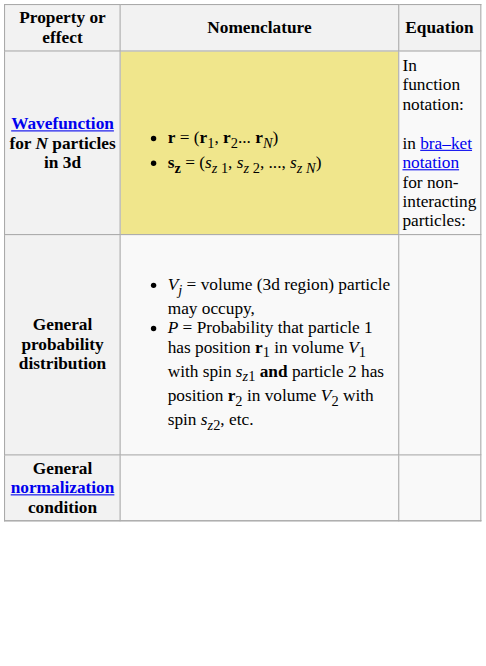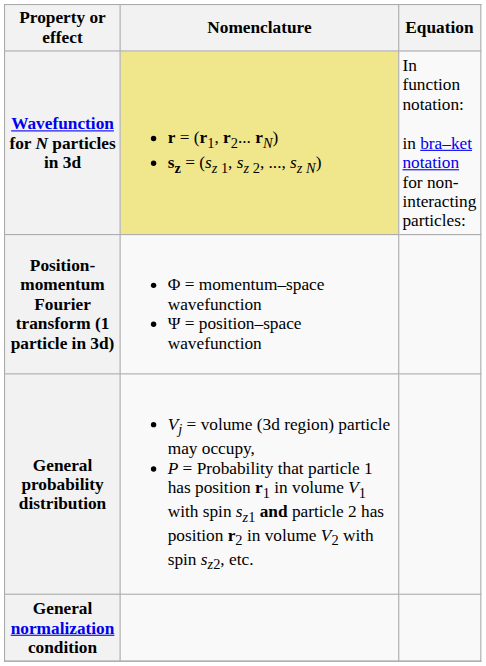+ row: Position-momentum Fourier transform (1 particle in 3d) | Φ = momentum–space wavefunction Ψ = position–space wavefunction
